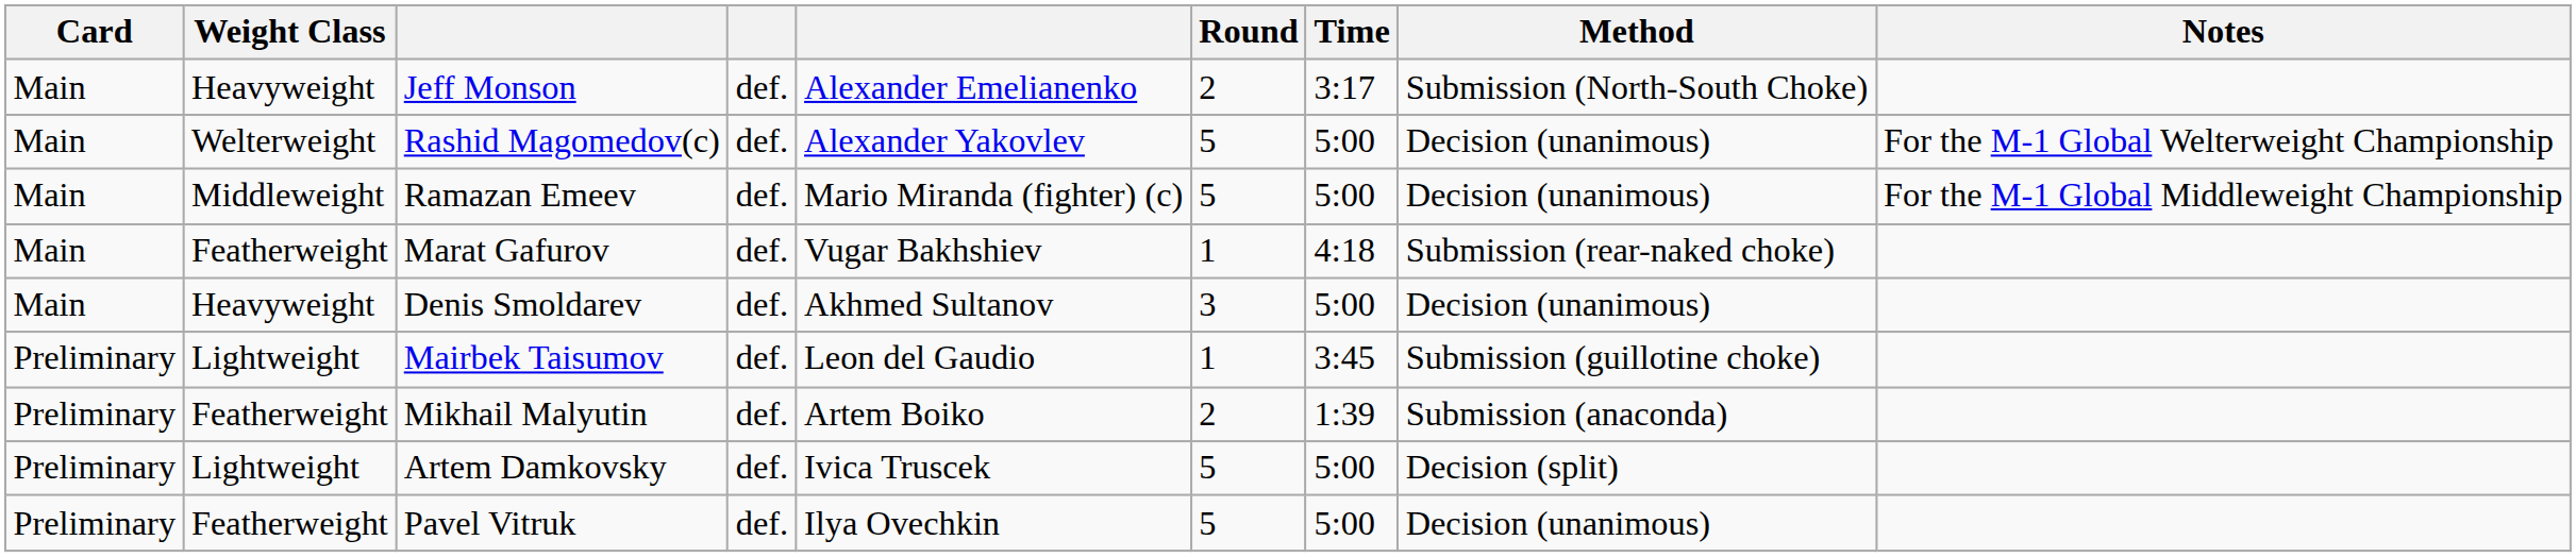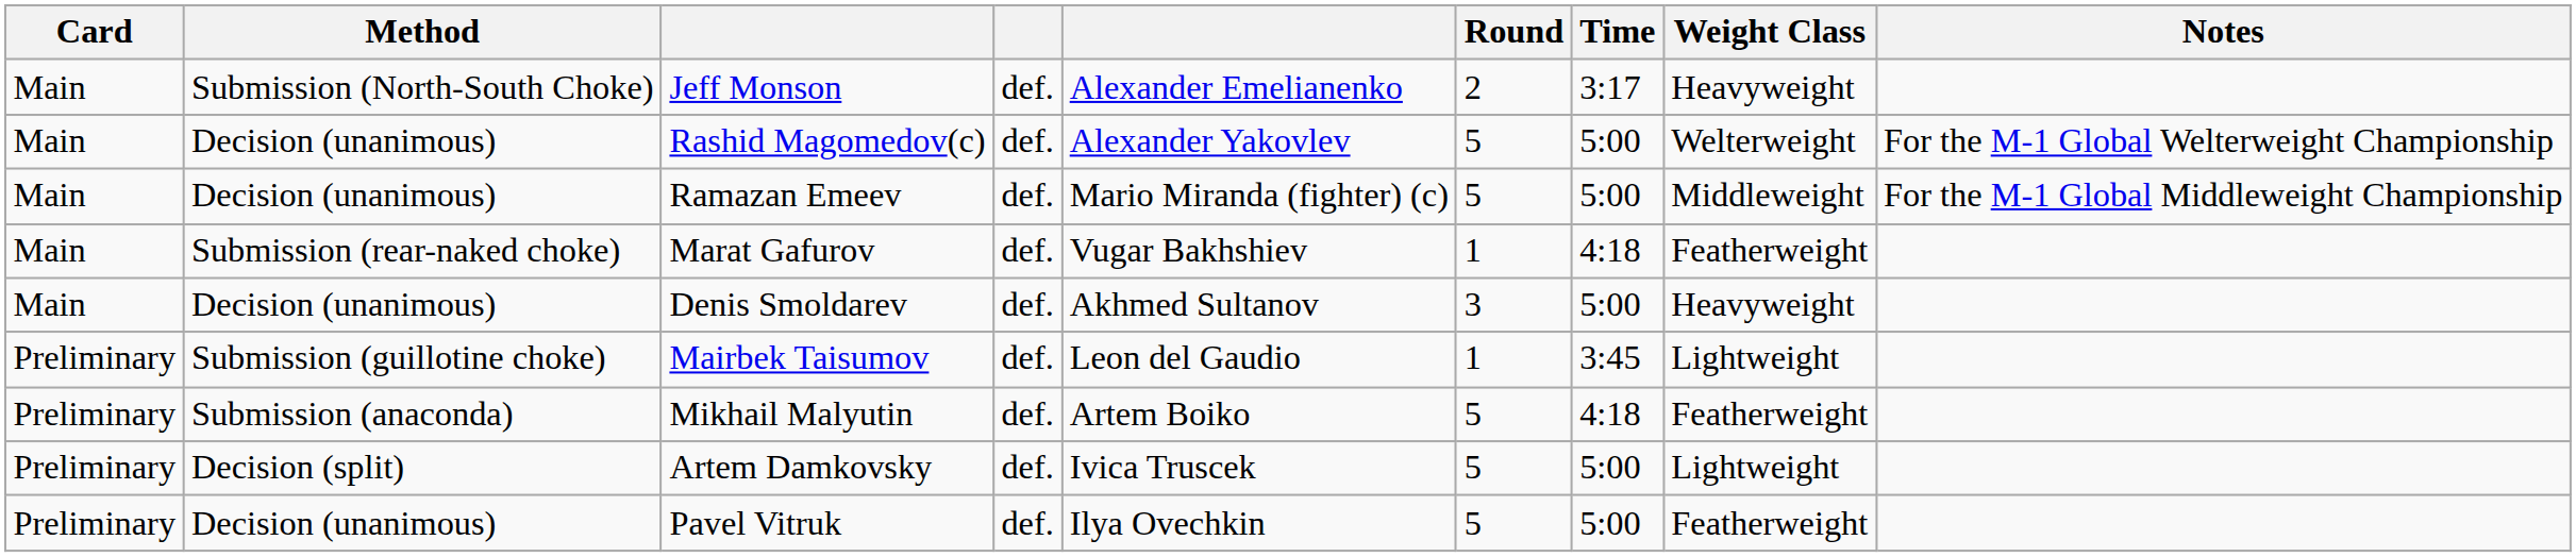columns swapped: Weight Class <-> Method
Mikhail Malyutin | Round: 2 -> 5
Mikhail Malyutin | Time: 1:39 -> 4:18
